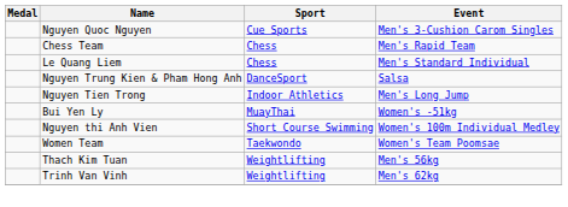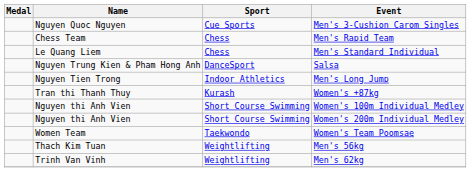+ row: Tran thi Thanh Thuy | Kurash | Women's +87kg
- row: Bui Yen Ly | MuayThai | Women's -51kg
+ row: Nguyen thi Anh Vien | Short Course Swimming | Women's 200m Individual Medley
